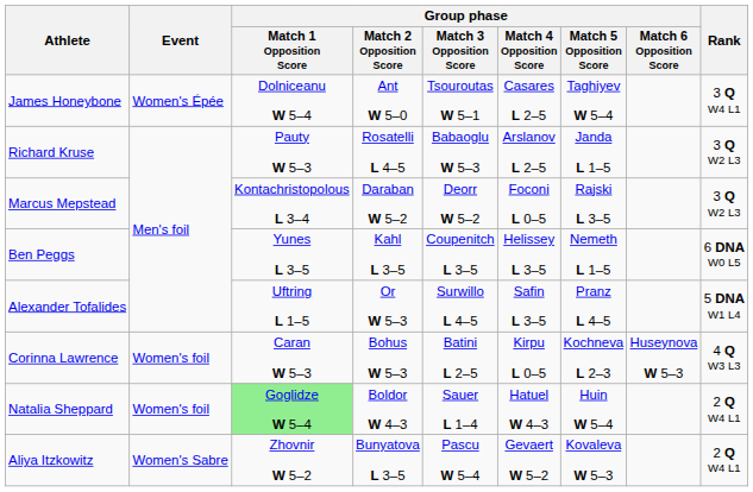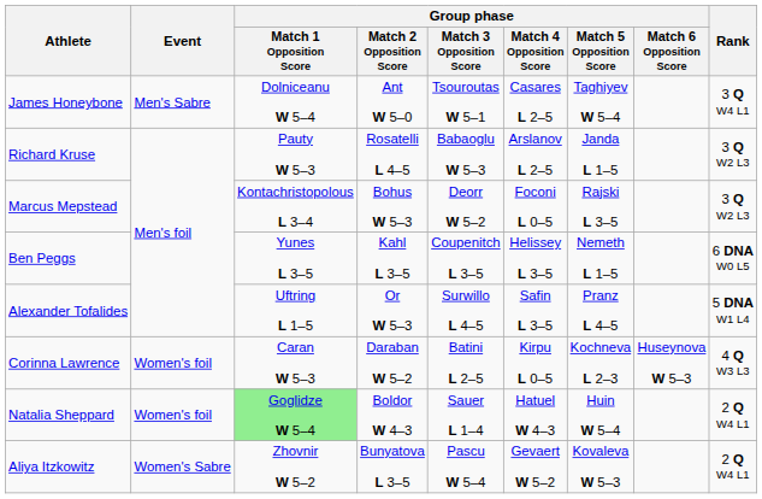James Honeybone | Event: Women's Épée -> Men's Sabre
Marcus Mepstead | Group phase / Match 2 Opposition Score: Daraban W 5–2 -> Bohus W 5–3
Corinna Lawrence | Group phase / Match 2 Opposition Score: Bohus W 5–3 -> Daraban W 5–2
